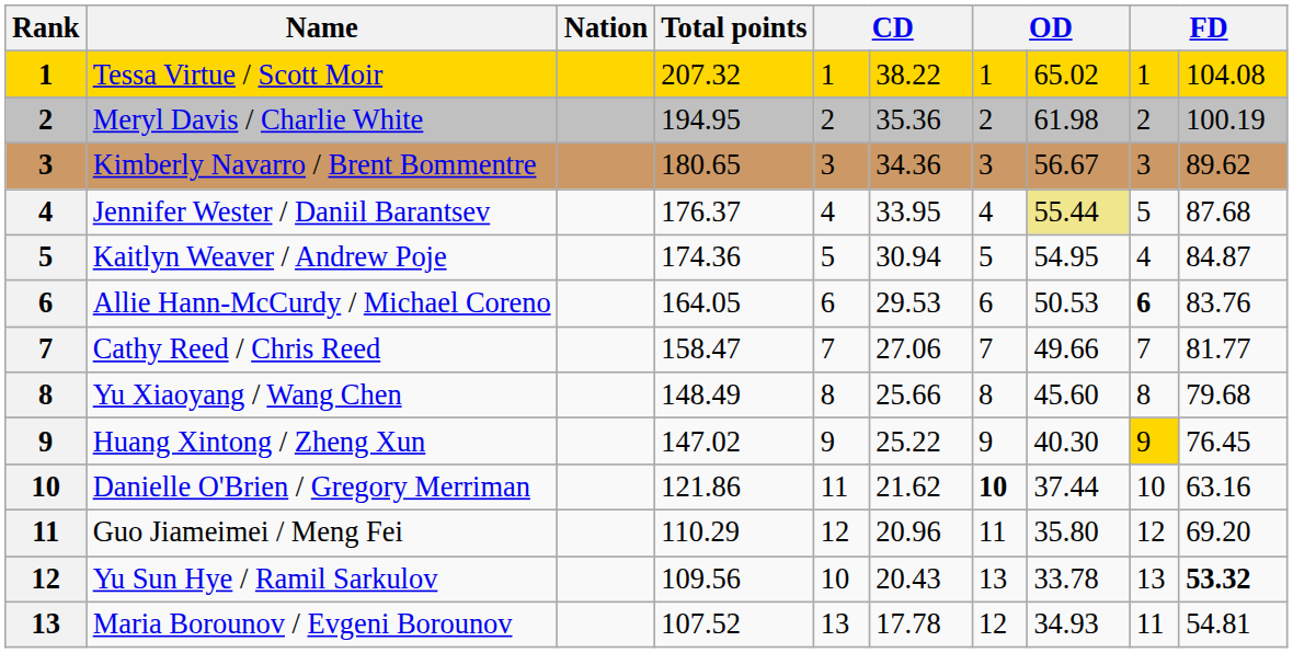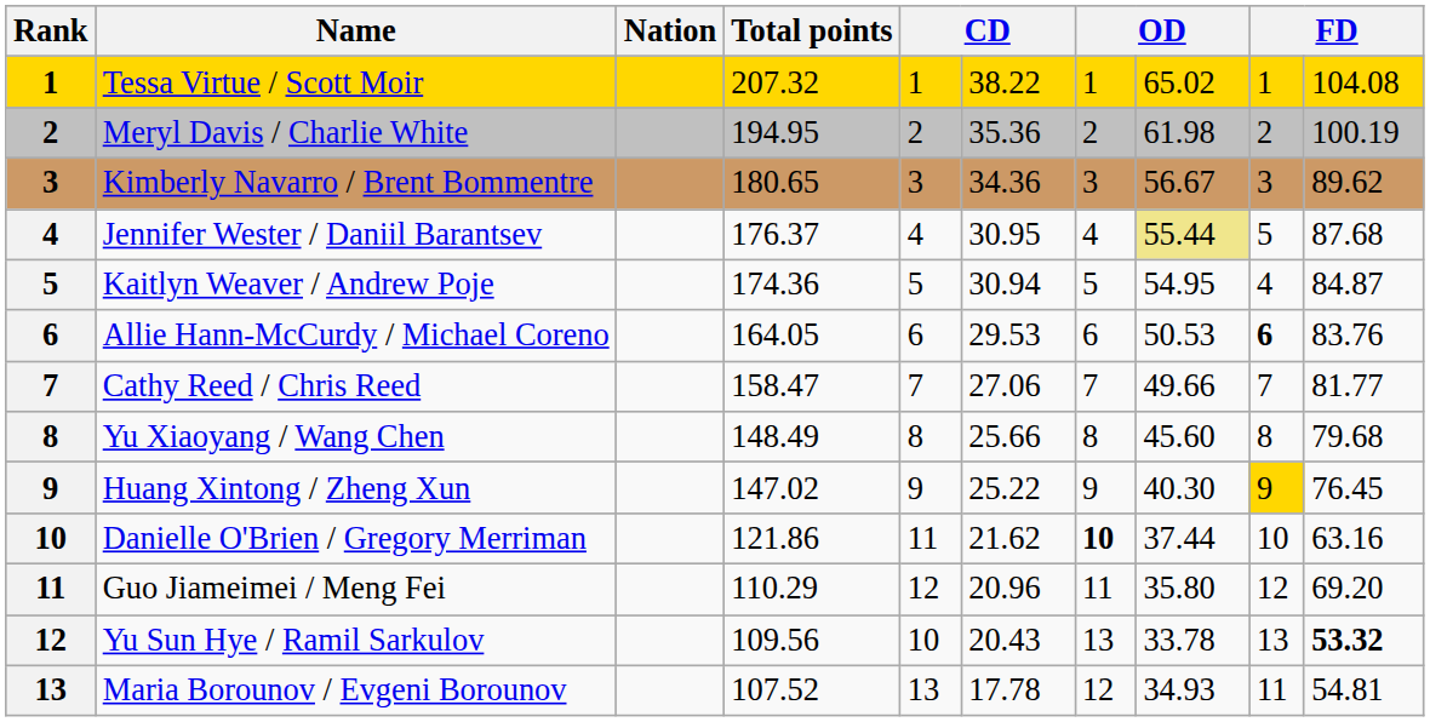Jennifer Wester / Daniil Barantsev | column 6: 33.95 -> 30.95
